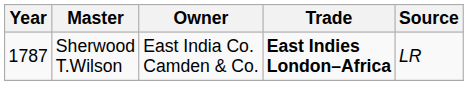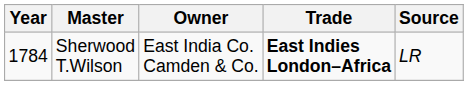Sherwood T.Wilson | Year: 1787 -> 1784
